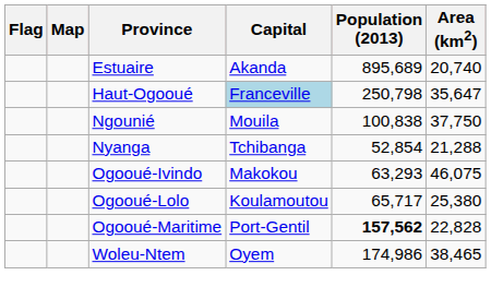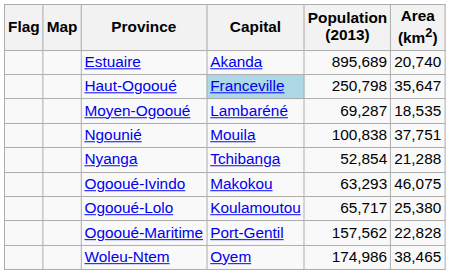+ row: Moyen-Ogooué | Lambaréné | 69,287 | 18,535
Ngounié | Area (km2): 37,750 -> 37,751
Ogooué-Maritime | Population (2013): bold -> normal
